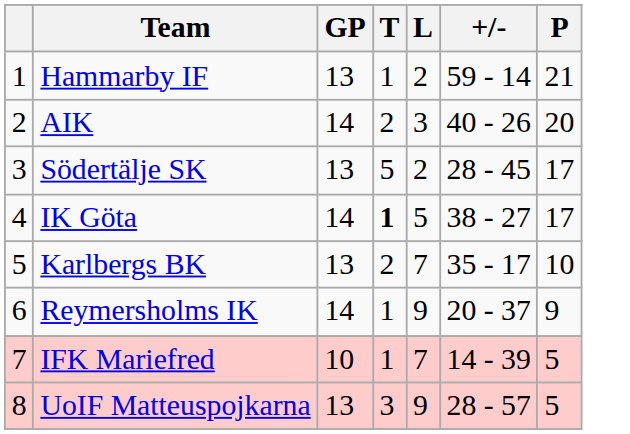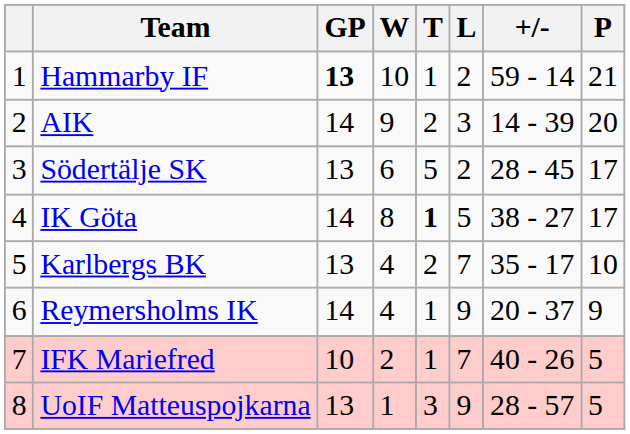+ column: W | 10 | 9 | 6 | 8 | 4 | 4 | 2 | 1
Hammarby IF | GP: normal -> bold
AIK | +/-: 40 - 26 -> 14 - 39
IFK Mariefred | +/-: 14 - 39 -> 40 - 26
